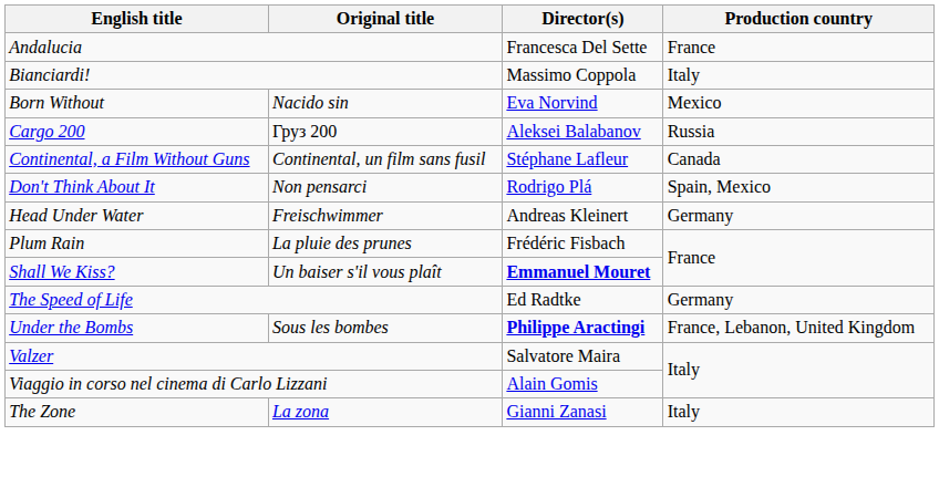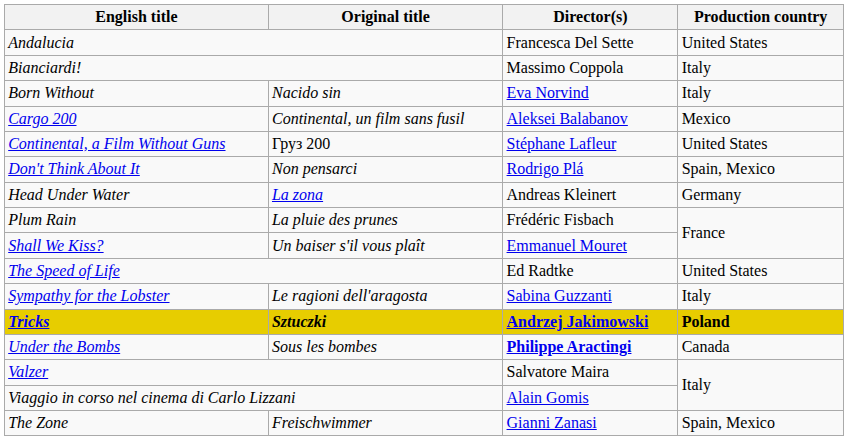Andalucia | Production country: France -> United States
Born Without | Production country: Mexico -> Italy
Cargo 200 | Original title: Груз 200 -> Continental, un film sans fusil
Cargo 200 | Production country: Russia -> Mexico
Continental, a Film Without Guns | Original title: Continental, un film sans fusil -> Груз 200
Continental, a Film Without Guns | Production country: Canada -> United States
Head Under Water | Original title: Freischwimmer -> La zona
Shall We Kiss? | Director(s): bold -> normal
The Speed of Life | Production country: Germany -> United States
+ row: Sympathy for the Lobster | Le ragioni dell'aragosta | Sabina Guzzanti | Italy
+ row: Tricks | Sztuczki | Andrzej Jakimowski | Poland
Under the Bombs | Production country: France, Lebanon, United Kingdom -> Canada
The Zone | Original title: La zona -> Freischwimmer
The Zone | Production country: Italy -> Spain, Mexico
